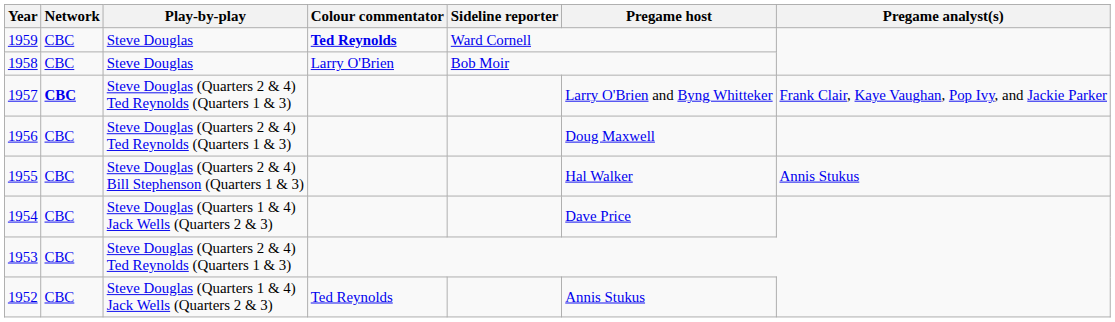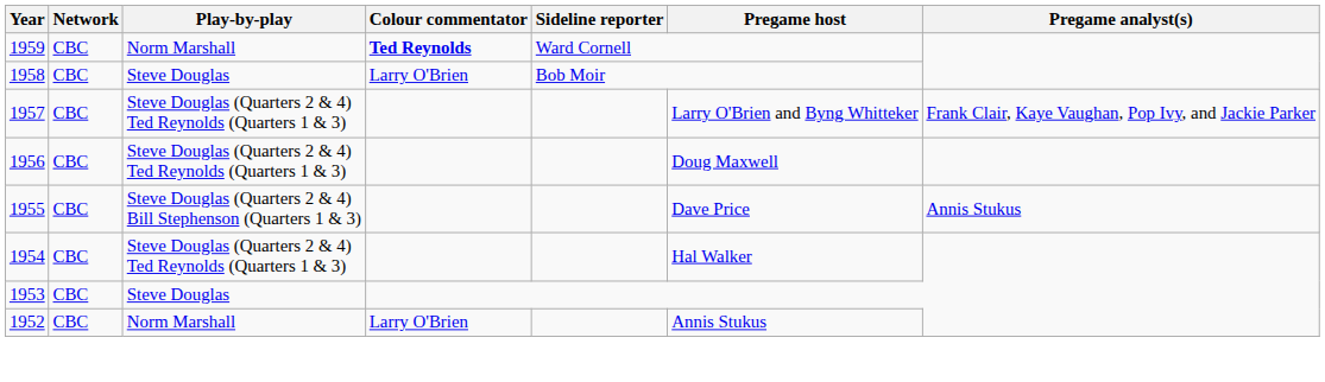1959 | Play-by-play: Steve Douglas -> Norm Marshall
1957 | Network: bold -> normal
1955 | Pregame host: Hal Walker -> Dave Price
1954 | Play-by-play: Steve Douglas (Quarters 1 & 4) Jack Wells (Quarters 2 & 3) -> Steve Douglas (Quarters 2 & 4) Ted Reynolds (Quarters 1 & 3)
1954 | Pregame host: Dave Price -> Hal Walker
1953 | Play-by-play: Steve Douglas (Quarters 2 & 4) Ted Reynolds (Quarters 1 & 3) -> Steve Douglas
1952 | Play-by-play: Steve Douglas (Quarters 1 & 4) Jack Wells (Quarters 2 & 3) -> Norm Marshall
1952 | Colour commentator: Ted Reynolds -> Larry O'Brien
